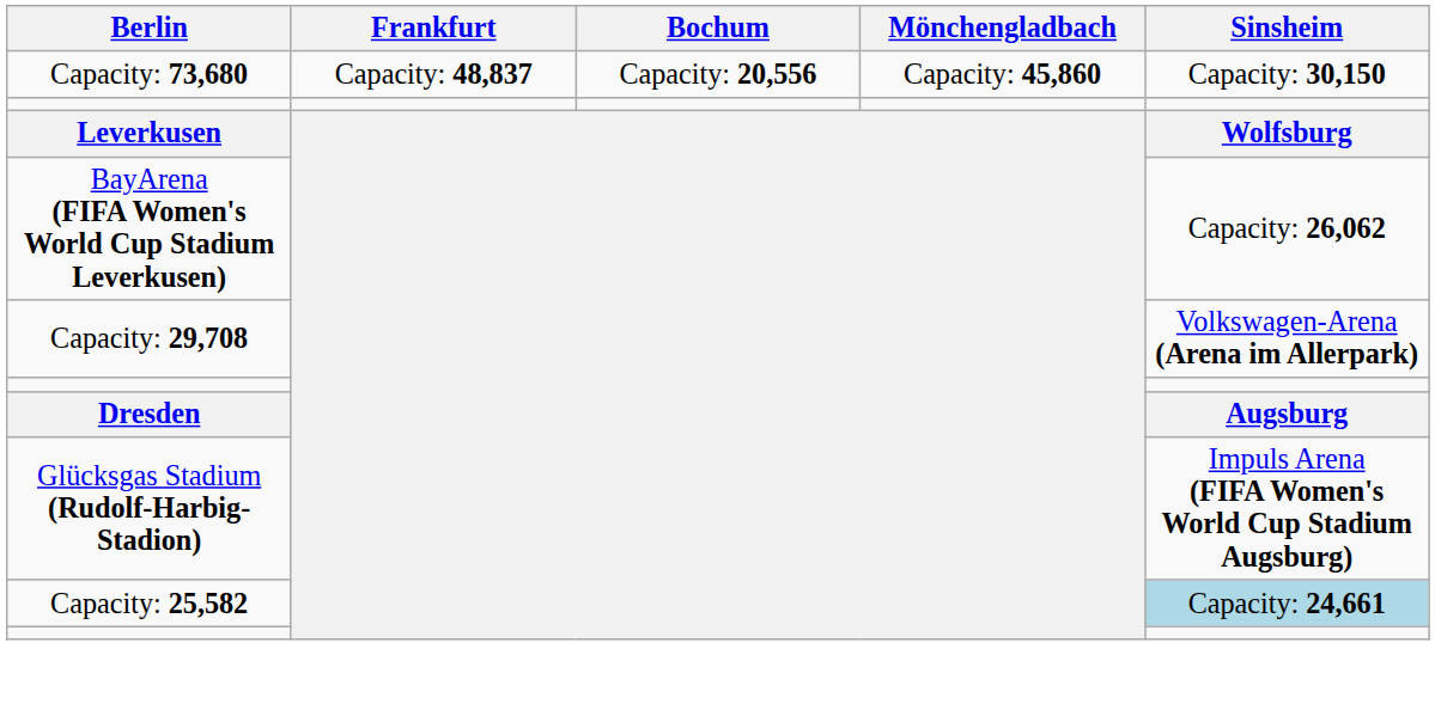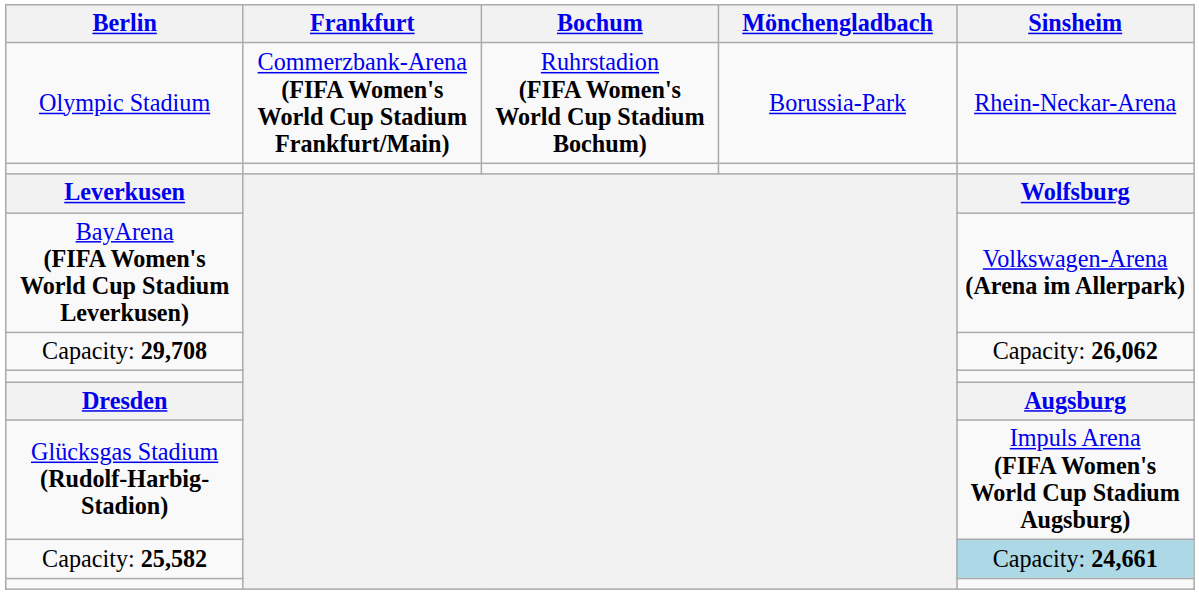+ row: Olympic Stadium | Commerzbank-Arena (FIFA Women's World Cup Stadium Frankfurt/Main) | Ruhrstadion (FIFA Women's World Cup Stadium Bochum) | Borussia-Park | Rhein-Neckar-Arena
- row: Capacity: 73,680 | Capacity: 48,837 | Capacity: 20,556 | Capacity: 45,860 | Capacity: 30,150
BayArena (FIFA Women's World Cup Stadium Leverkusen) | Sinsheim: Capacity: 26,062 -> Volkswagen-Arena (Arena im Allerpark)
Capacity: 29,708 | Sinsheim: Volkswagen-Arena (Arena im Allerpark) -> Capacity: 26,062
